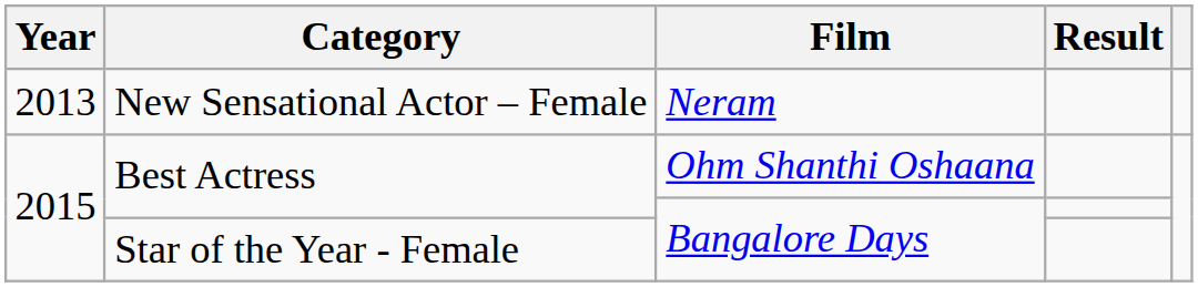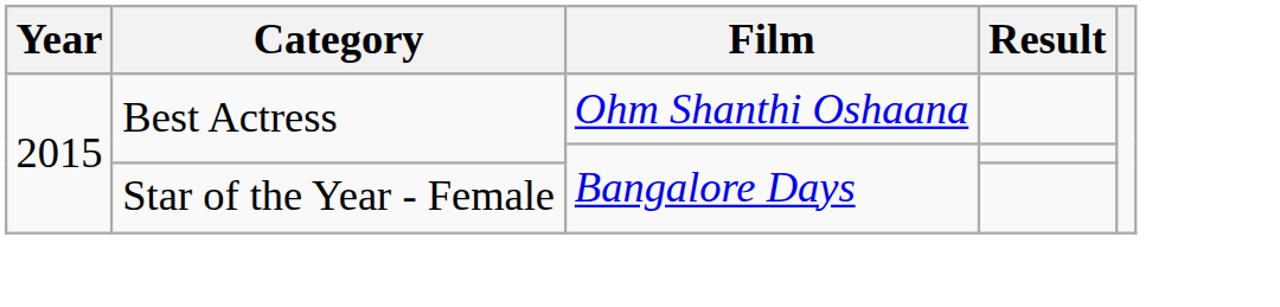- row: 2013 | New Sensational Actor – Female | Neram
